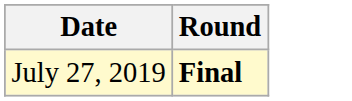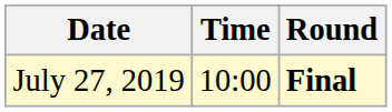+ column: Time | 10:00
